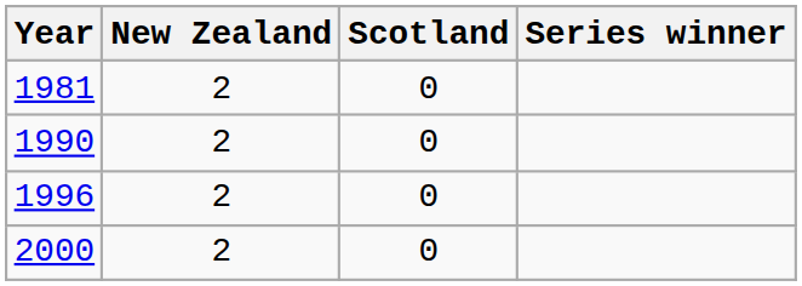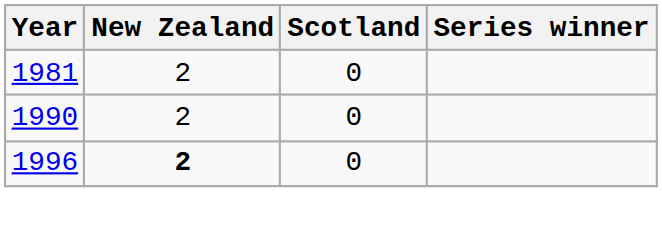1996 | New Zealand: normal -> bold
- row: 2000 | 2 | 0
